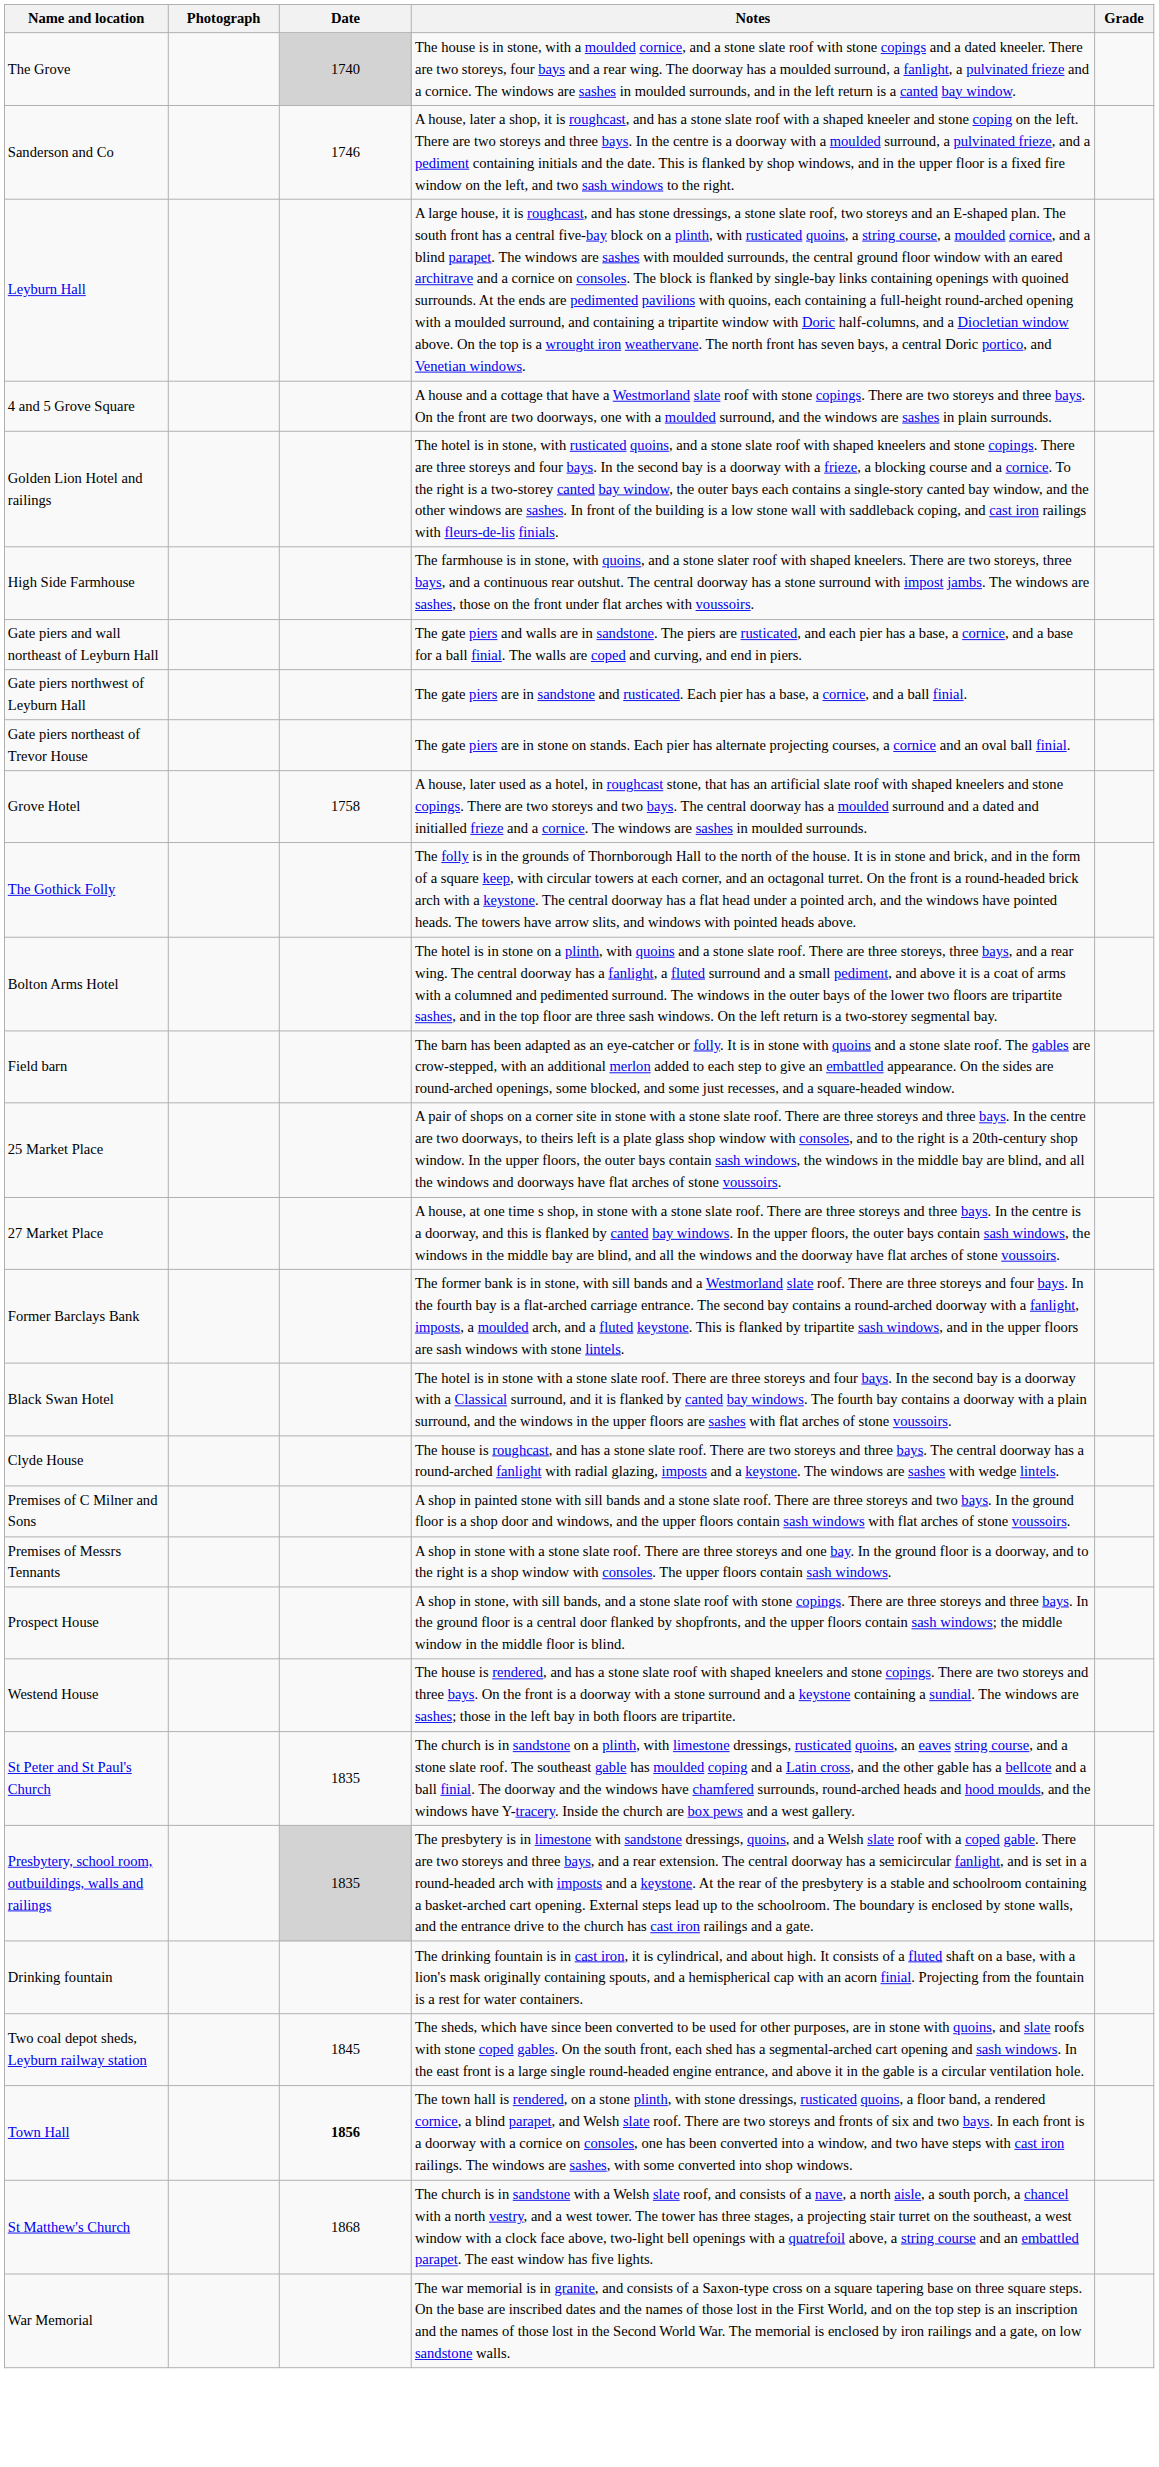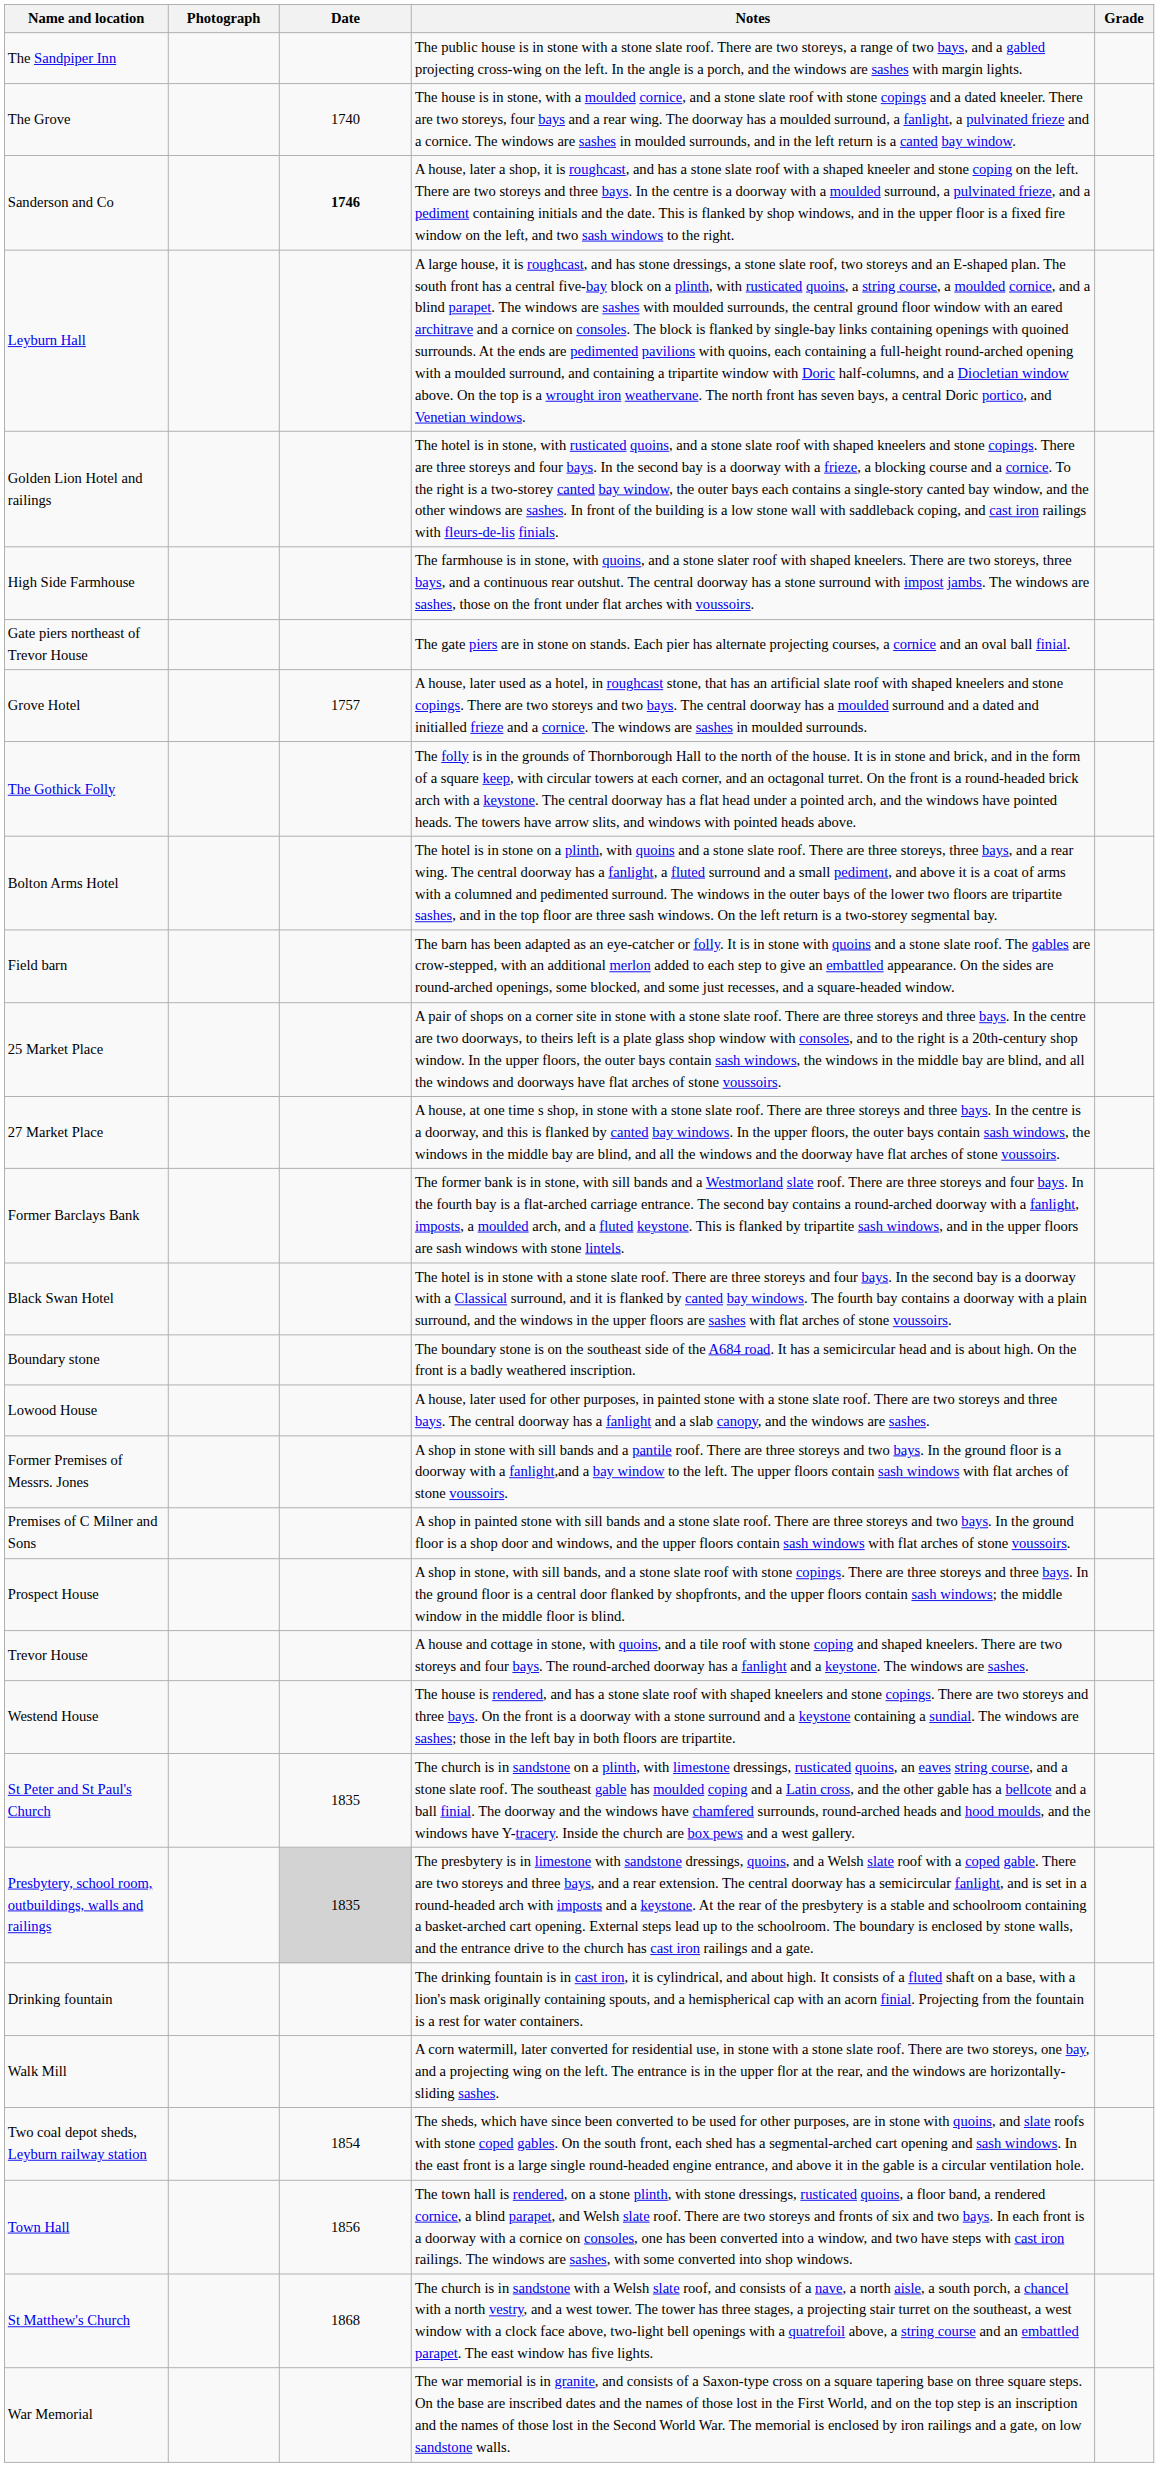+ row: The Sandpiper Inn | The public house is in stone with a stone slate roof. There are two storeys, a range of two bays, and a gabled projecting cross-wing on the left. In the angle is a porch, and the windows are sashes with margin lights.
The Grove | Date: lightgrey background -> no background
Sanderson and Co | Date: normal -> bold
- row: 4 and 5 Grove Square | A house and a cottage that have a Westmorland slate roof with stone copings. There are two storeys and three bays. On the front are two doorways, one with a moulded surround, and the windows are sashes in plain surrounds.
- row: Gate piers and wall northeast of Leyburn Hall | The gate piers and walls are in sandstone. The piers are rusticated, and each pier has a base, a cornice, and a base for a ball finial. The walls are coped and curving, and end in piers.
- row: Gate piers northwest of Leyburn Hall | The gate piers are in sandstone and rusticated. Each pier has a base, a cornice, and a ball finial.
Grove Hotel | Date: 1758 -> 1757
+ row: Boundary stone | The boundary stone is on the southeast side of the A684 road. It has a semicircular head and is about high. On the front is a badly weathered inscription.
- row: Clyde House | The house is roughcast, and has a stone slate roof. There are two storeys and three bays. The central doorway has a round-arched fanlight with radial glazing, imposts and a keystone. The windows are sashes with wedge lintels.
+ row: Lowood House | A house, later used for other purposes, in painted stone with a stone slate roof. There are two storeys and three bays. The central doorway has a fanlight and a slab canopy, and the windows are sashes.
+ row: Former Premises of Messrs. Jones | A shop in stone with sill bands and a pantile roof. There are three storeys and two bays. In the ground floor is a doorway with a fanlight,and a bay window to the left. The upper floors contain sash windows with flat arches of stone voussoirs.
- row: Premises of Messrs Tennants | A shop in stone with a stone slate roof. There are three storeys and one bay. In the ground floor is a doorway, and to the right is a shop window with consoles. The upper floors contain sash windows.
+ row: Trevor House | A house and cottage in stone, with quoins, and a tile roof with stone coping and shaped kneelers. There are two storeys and four bays. The round-arched doorway has a fanlight and a keystone. The windows are sashes.
+ row: Walk Mill | A corn watermill, later converted for residential use, in stone with a stone slate roof. There are two storeys, one bay, and a projecting wing on the left. The entrance is in the upper flor at the rear, and the windows are horizontally-sliding sashes.
Two coal depot sheds, Leyburn railway station | Date: 1845 -> 1854
Town Hall | Date: bold -> normal
